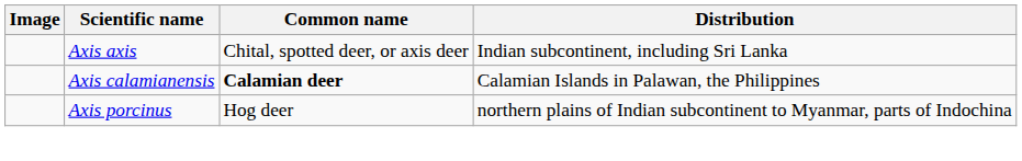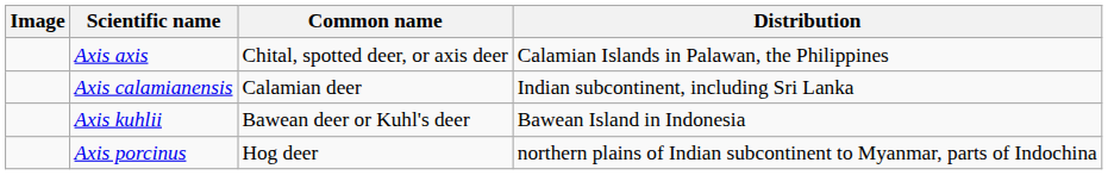Axis axis | Distribution: Indian subcontinent, including Sri Lanka -> Calamian Islands in Palawan, the Philippines
Axis calamianensis | Common name: bold -> normal
Axis calamianensis | Distribution: Calamian Islands in Palawan, the Philippines -> Indian subcontinent, including Sri Lanka
+ row: Axis kuhlii | Bawean deer or Kuhl's deer | Bawean Island in Indonesia
